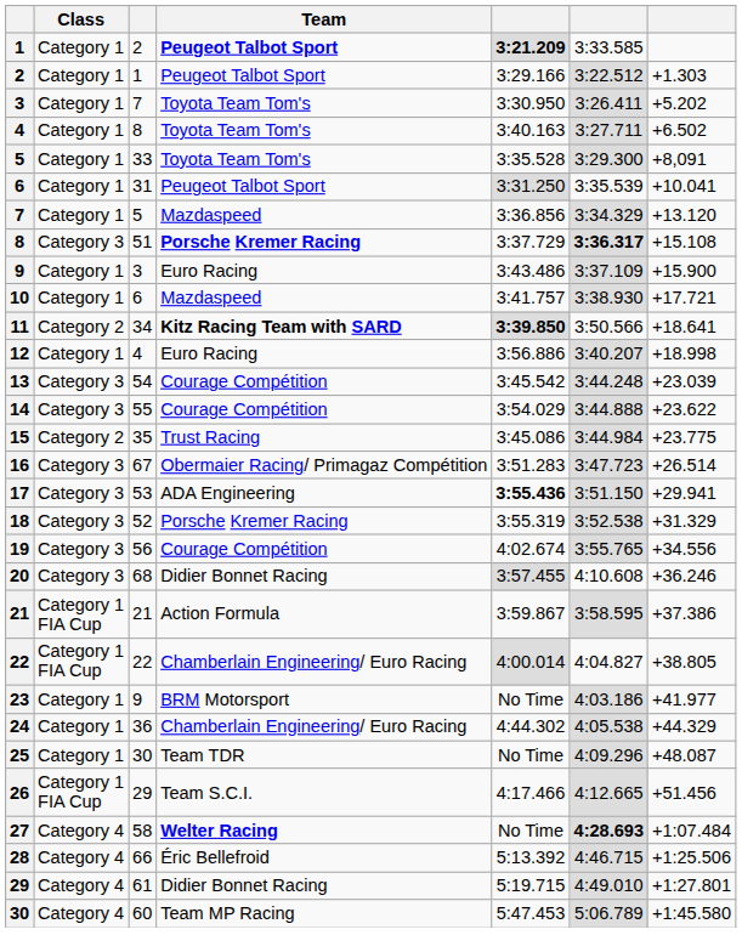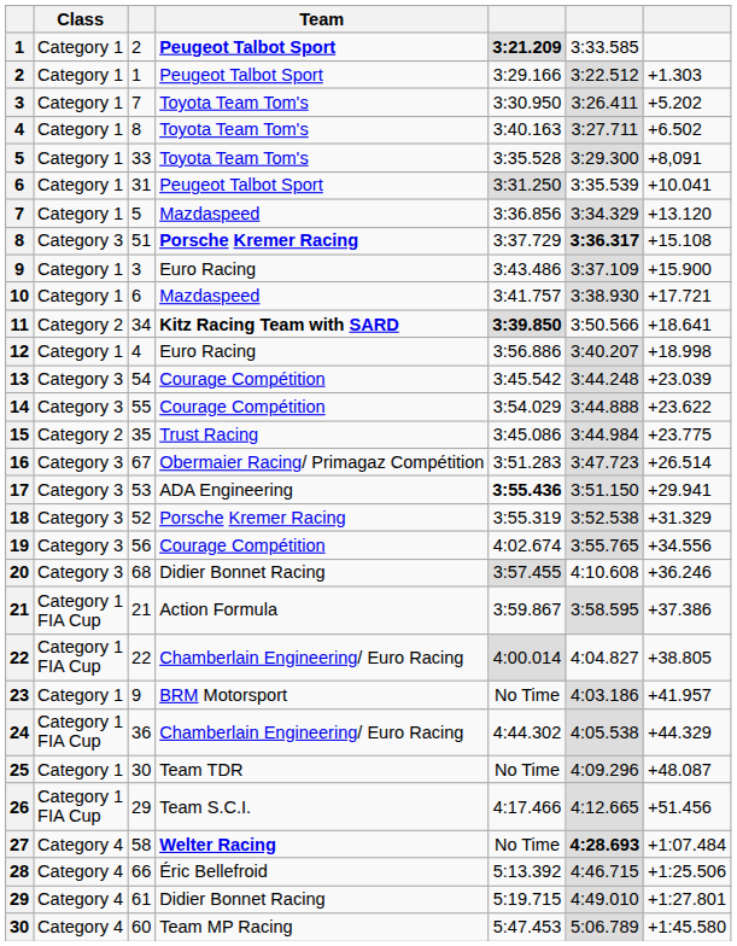23 | column 7: +41.977 -> +41.957
24 | Class: Category 1 -> Category 1 FIA Cup
